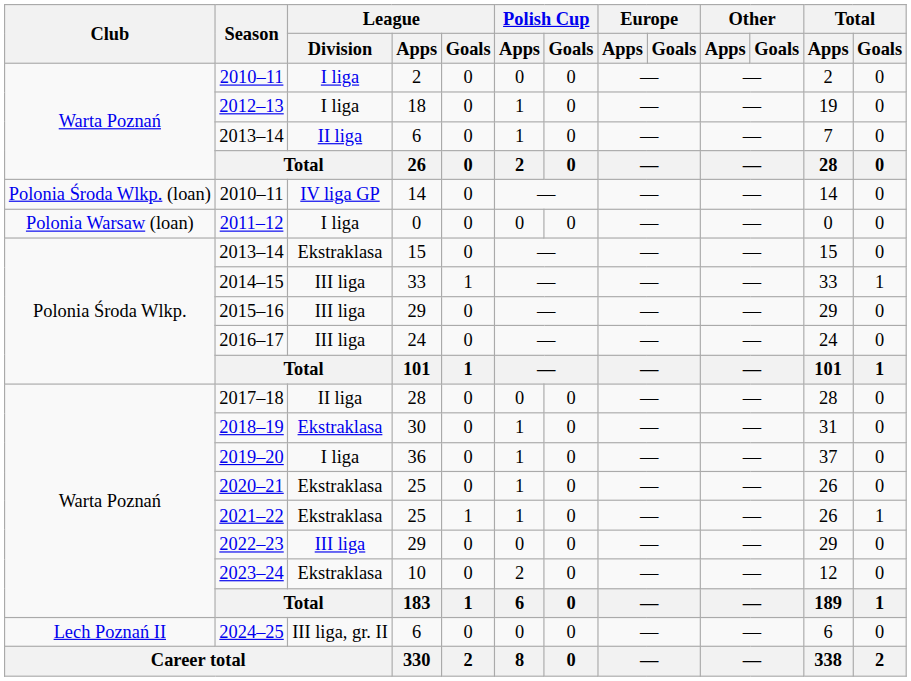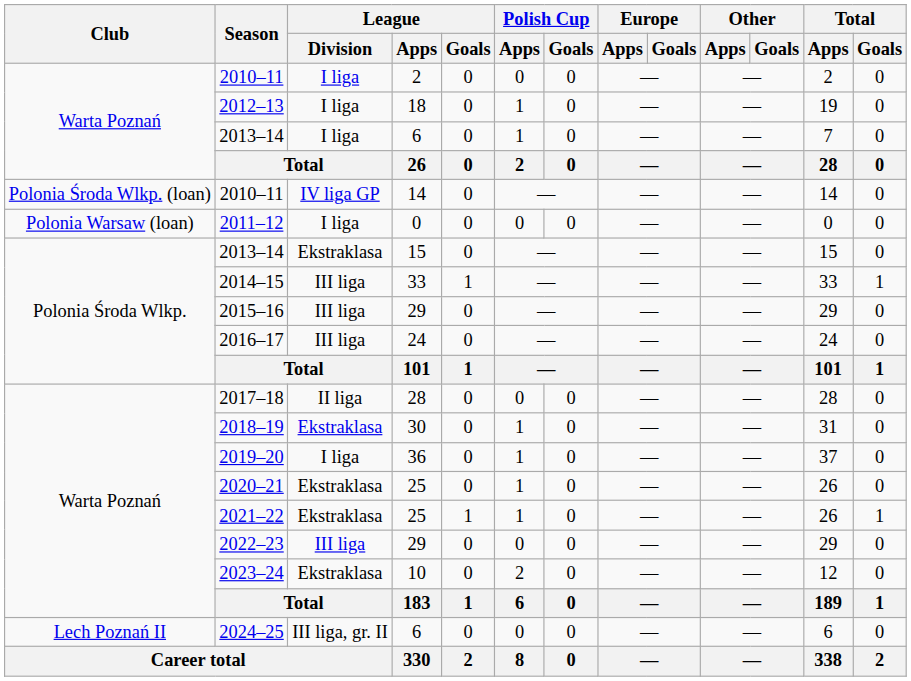2013–14 / 6 | League / Division: II liga -> I liga
